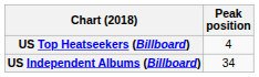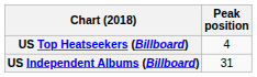US Independent Albums (Billboard) | Peak position: 34 -> 31
